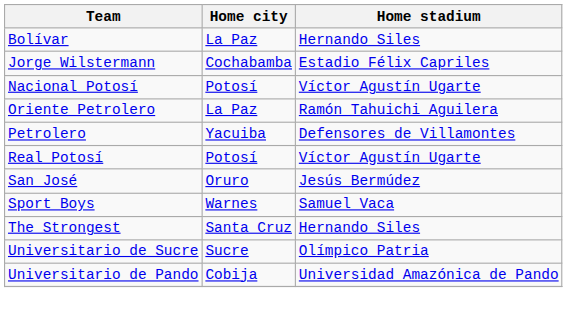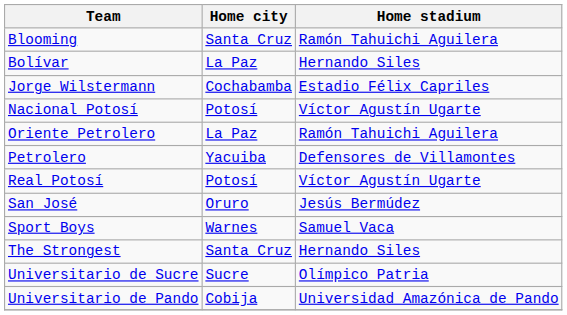+ row: Blooming | Santa Cruz | Ramón Tahuichi Aguilera
